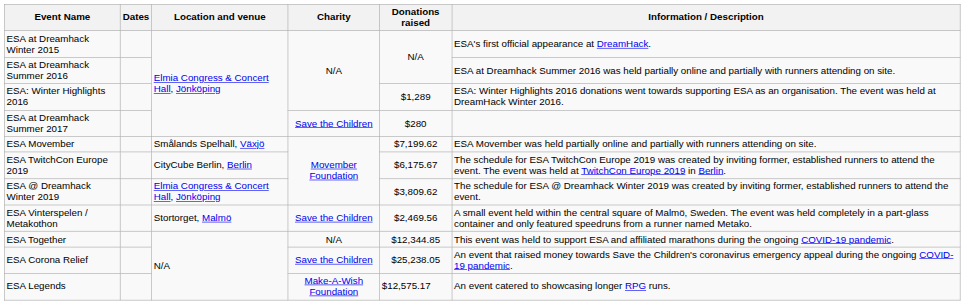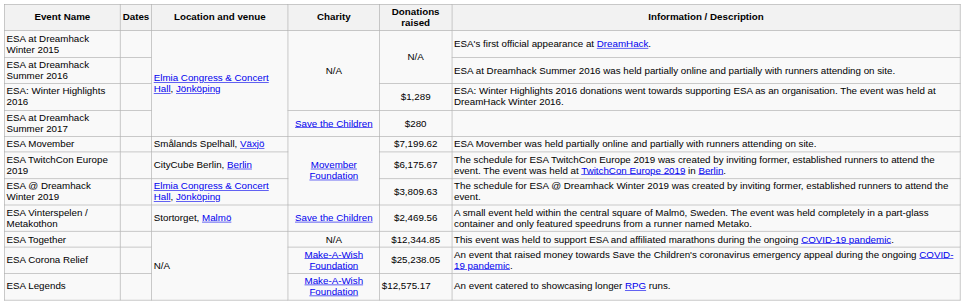ESA @ Dreamhack Winter 2019 | Donations raised: $3,809.62 -> $3,809.63
ESA Corona Relief | Charity: Save the Children -> Make-A-Wish Foundation
